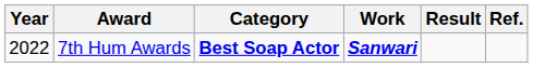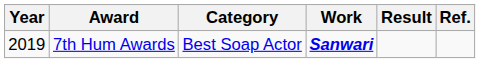7th Hum Awards | Year: 2022 -> 2019
7th Hum Awards | Category: bold -> normal
